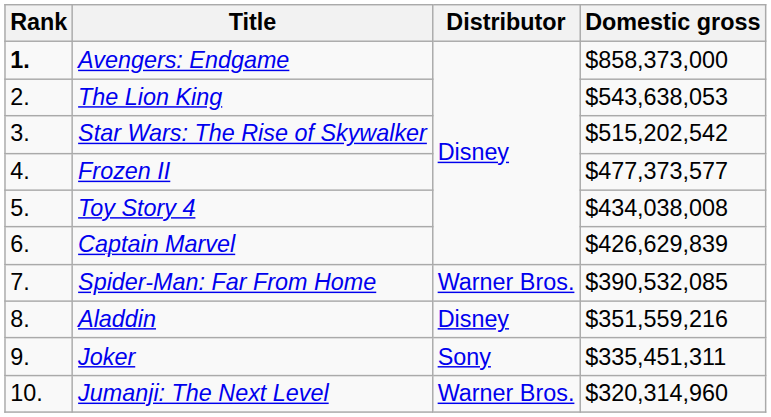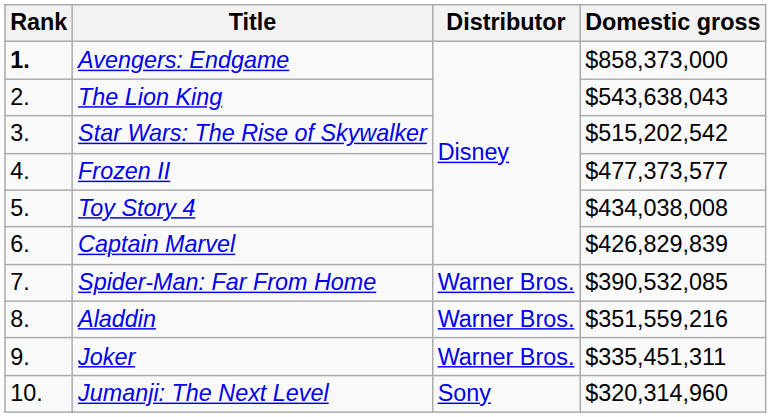The Lion King | Domestic gross: $543,638,053 -> $543,638,043
Captain Marvel | Domestic gross: $426,629,839 -> $426,829,839
Aladdin | Distributor: Disney -> Warner Bros.
Joker | Distributor: Sony -> Warner Bros.
Jumanji: The Next Level | Distributor: Warner Bros. -> Sony
